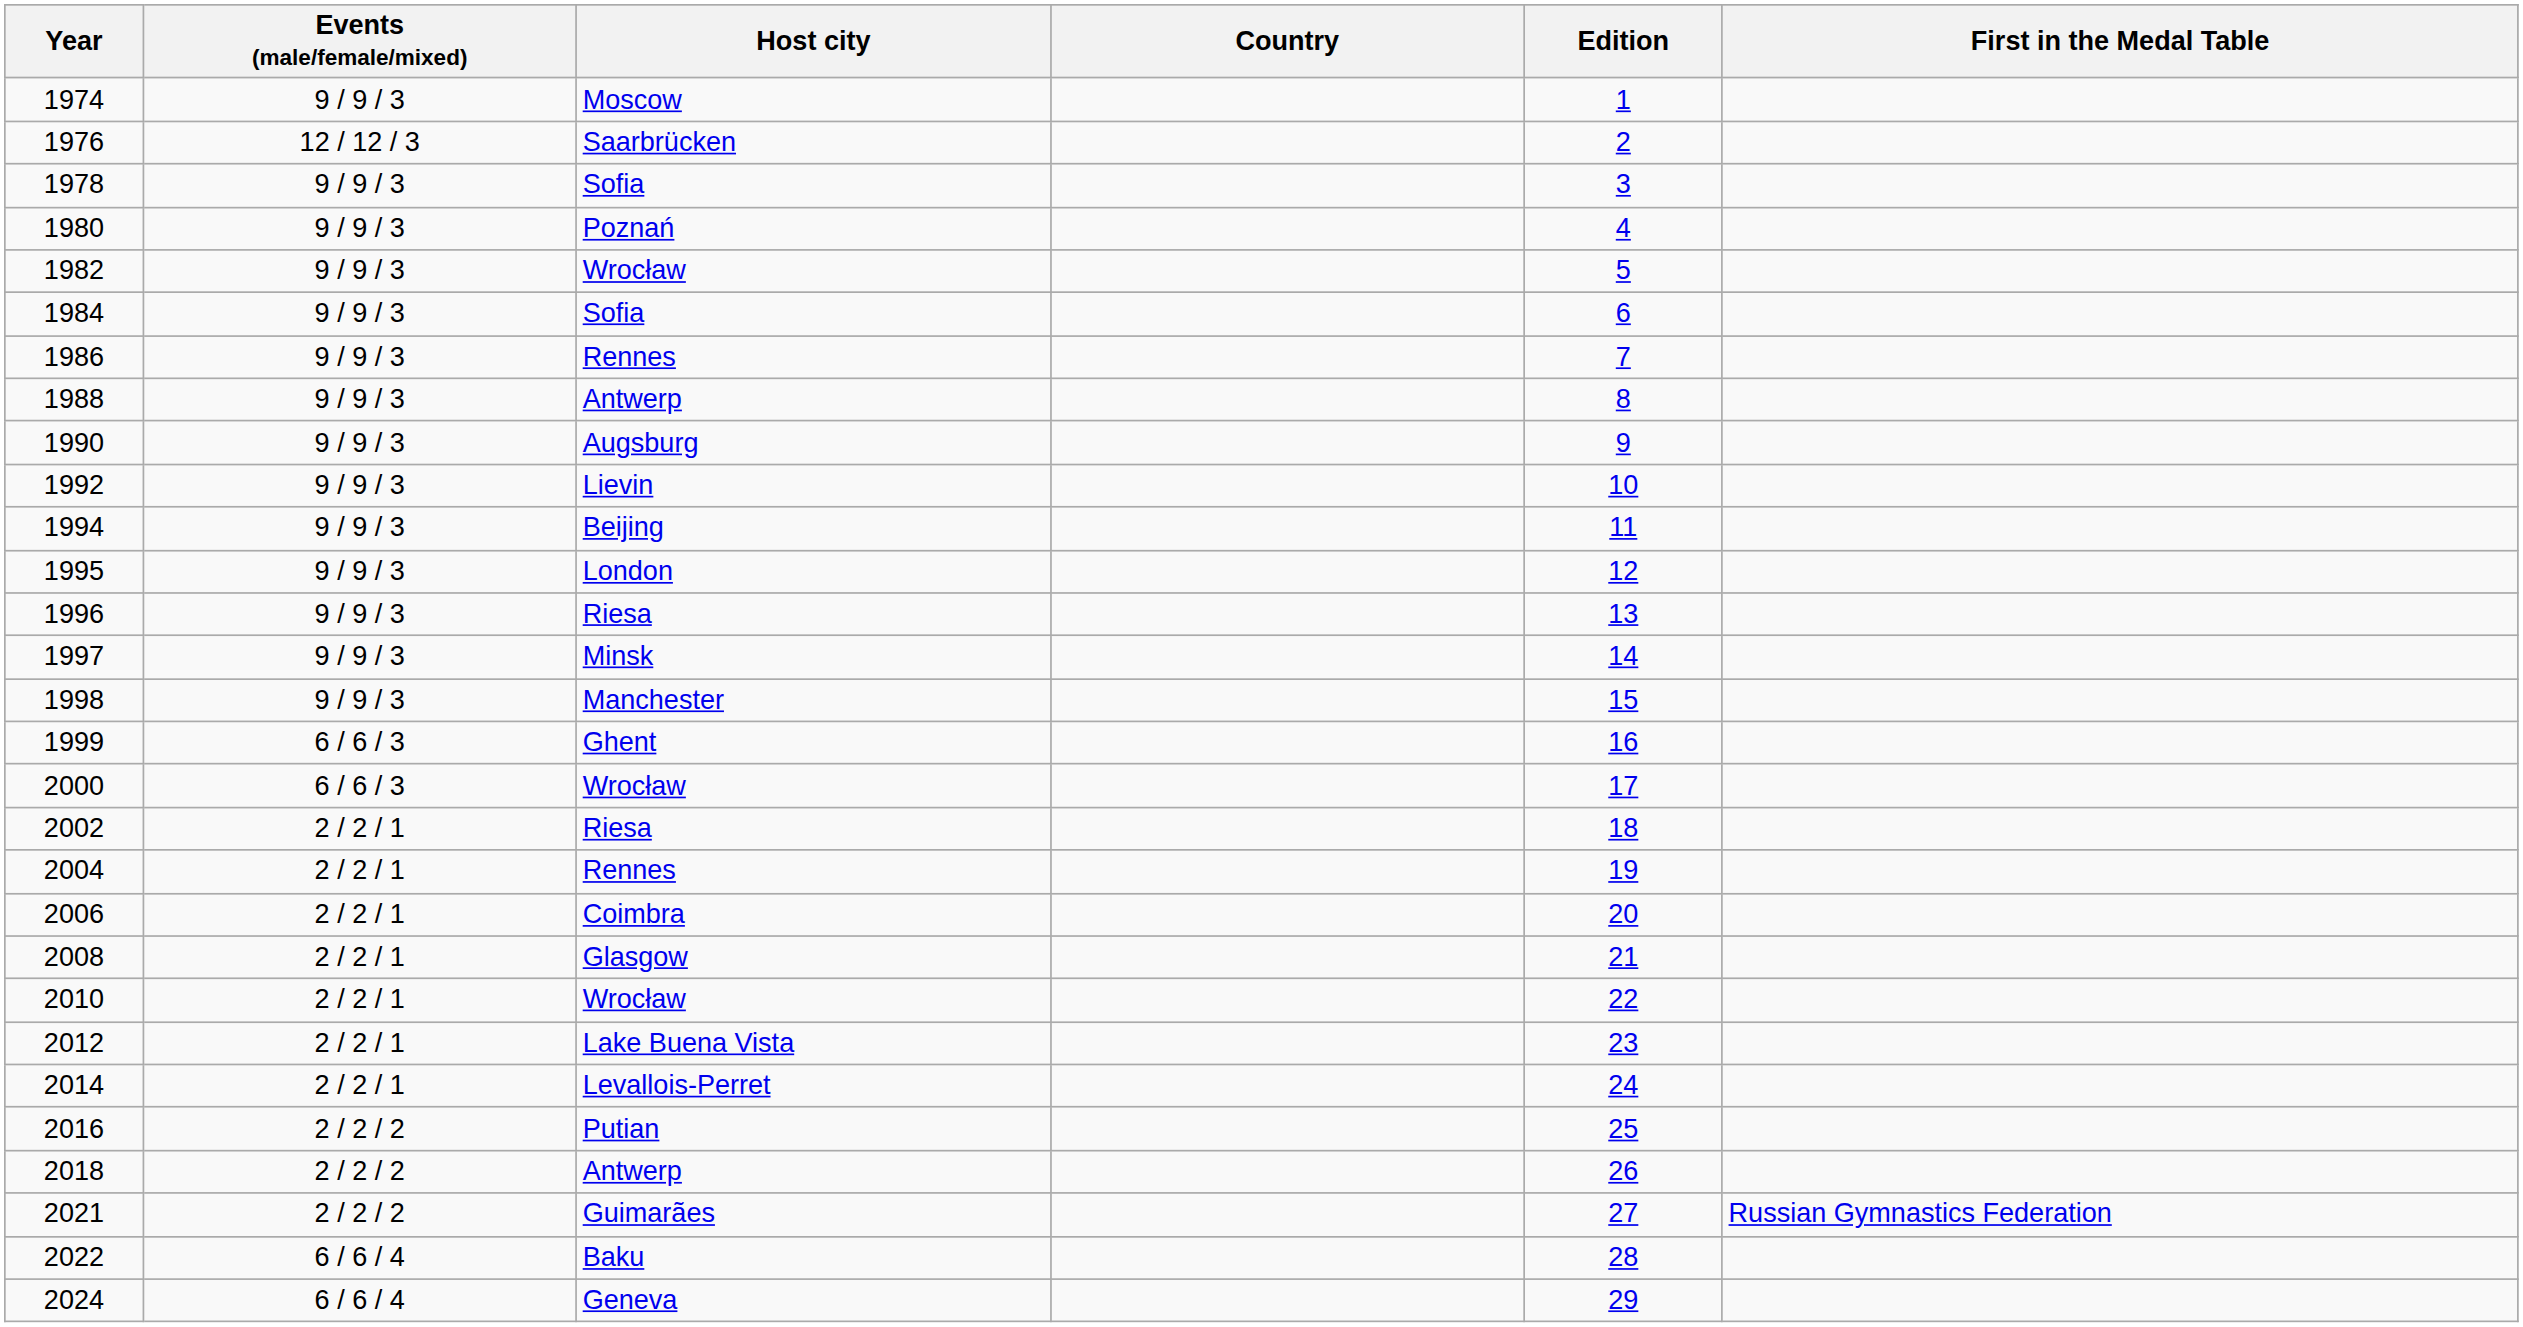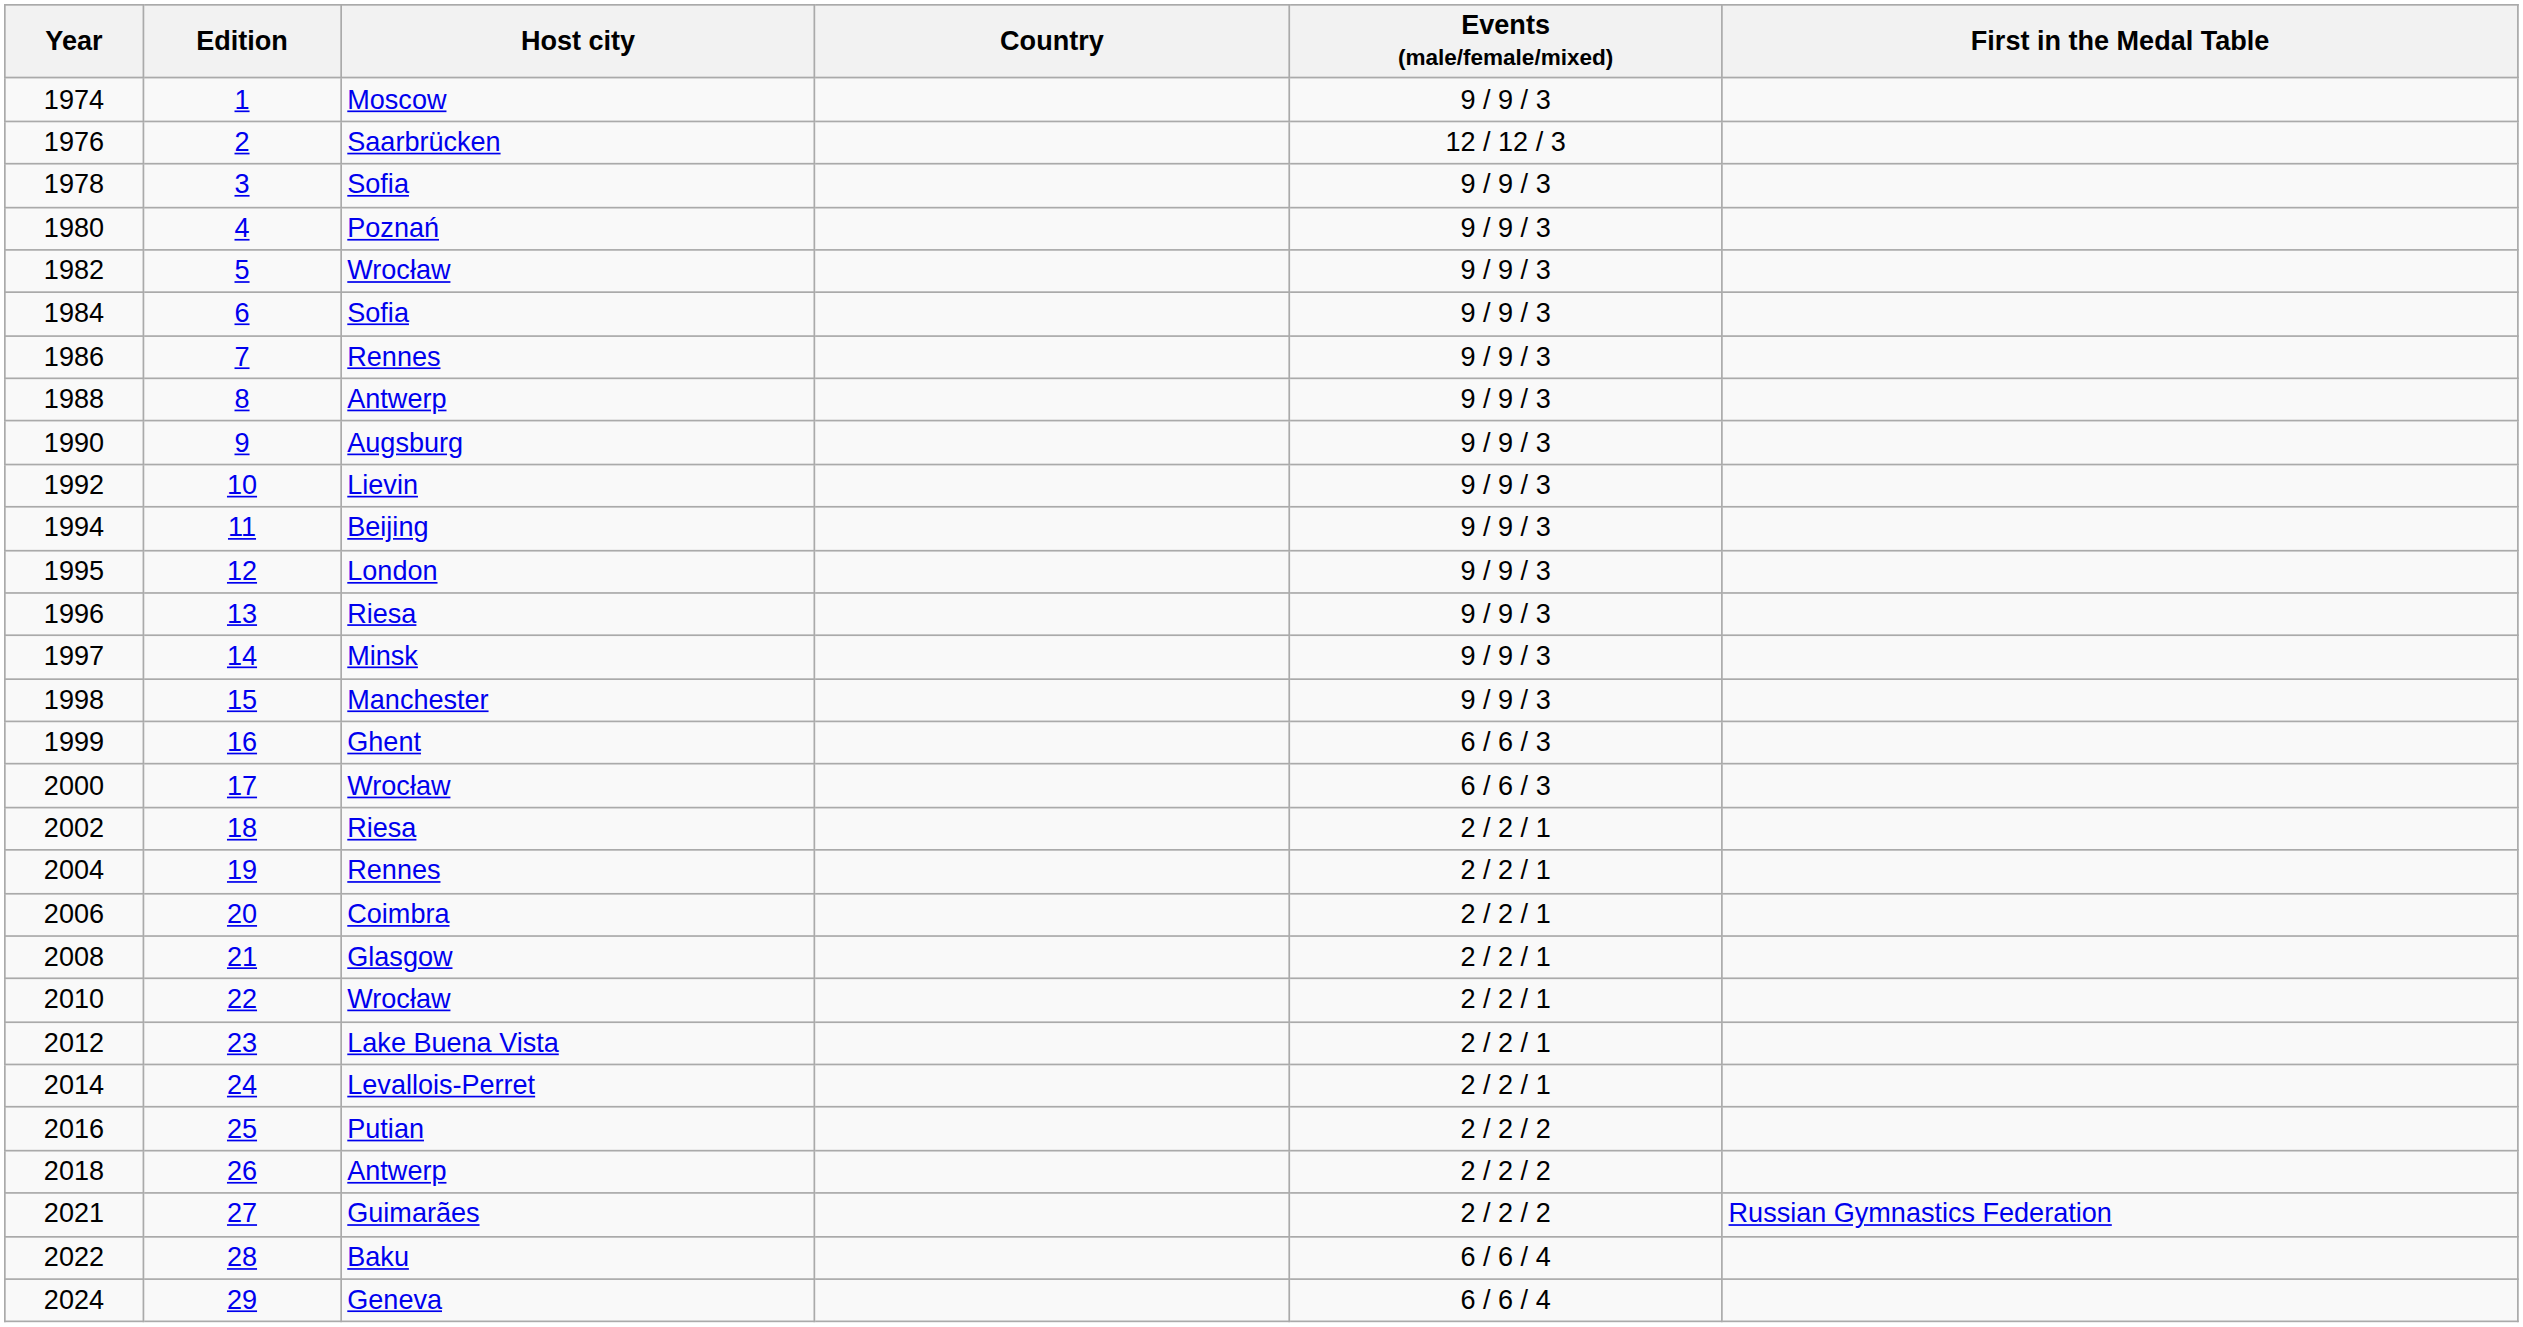columns swapped: Edition <-> Events (male/female/mixed)
